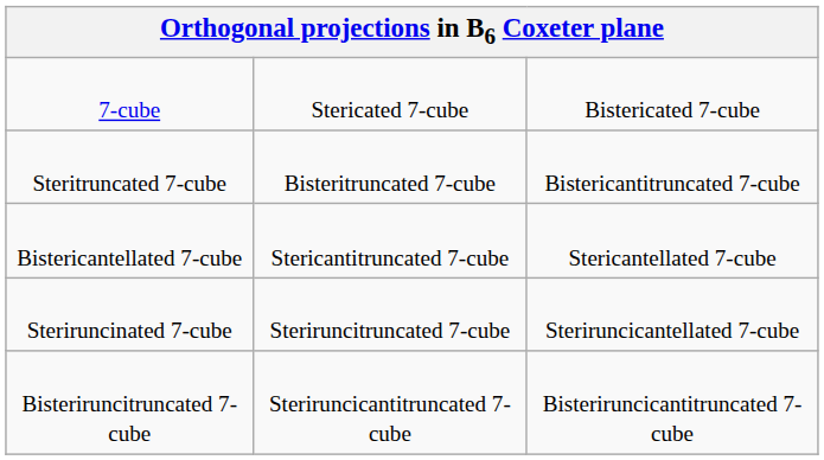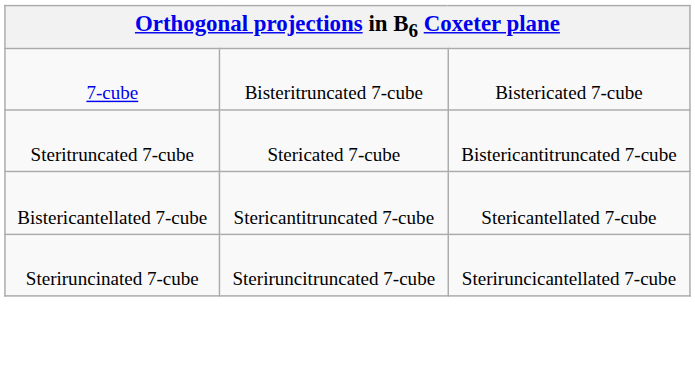7-cube | column 2: Stericated 7-cube -> Bisteritruncated 7-cube
Steritruncated 7-cube | column 2: Bisteritruncated 7-cube -> Stericated 7-cube
- row: Bisteriruncitruncated 7-cube | Steriruncicantitruncated 7-cube | Bisteriruncicantitruncated 7-cube
